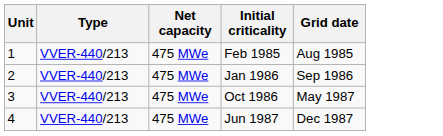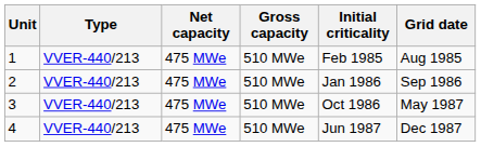+ column: Gross capacity | 510 MWe | 510 MWe | 510 MWe | 510 MWe
